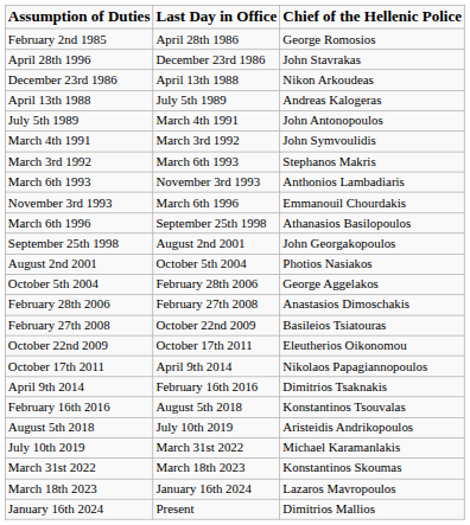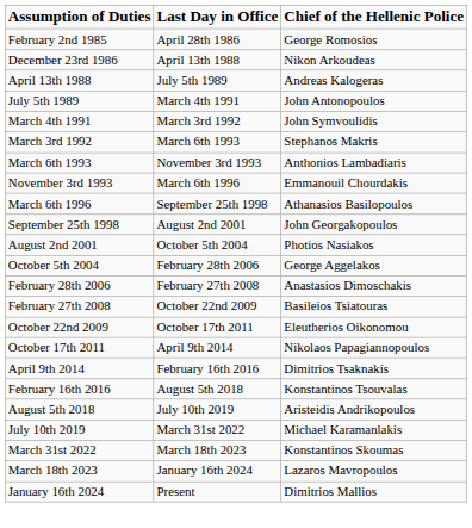- row: April 28th 1996 | December 23rd 1986 | John Stavrakas
